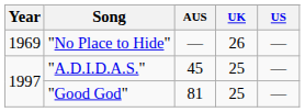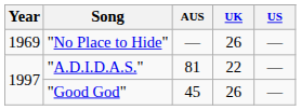"A.D.I.D.A.S." | AUS: 45 -> 81
"A.D.I.D.A.S." | UK: 25 -> 22
"Good God" | AUS: 81 -> 45
"Good God" | UK: 25 -> 26
